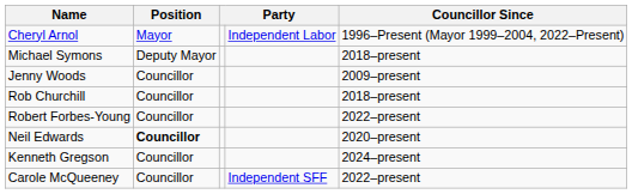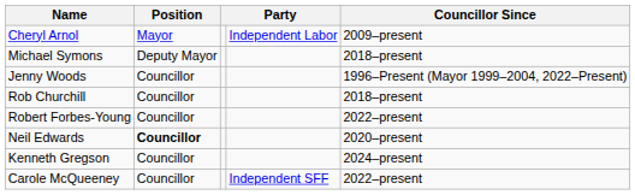Cheryl Arnol | Councillor Since: 1996–Present (Mayor 1999–2004, 2022–Present) -> 2009–present
Jenny Woods | Councillor Since: 2009–present -> 1996–Present (Mayor 1999–2004, 2022–Present)
